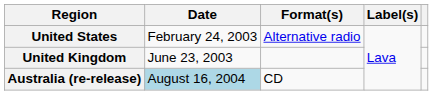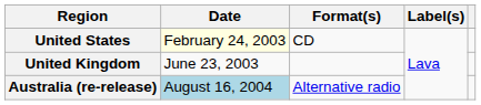United States | Date: no background -> lightyellow background
United States | Format(s): Alternative radio -> CD
Australia (re-release) | Format(s): CD -> Alternative radio
